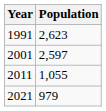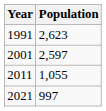2021 | Population: 979 -> 997
